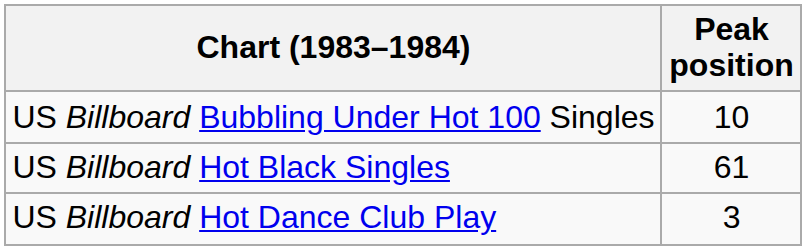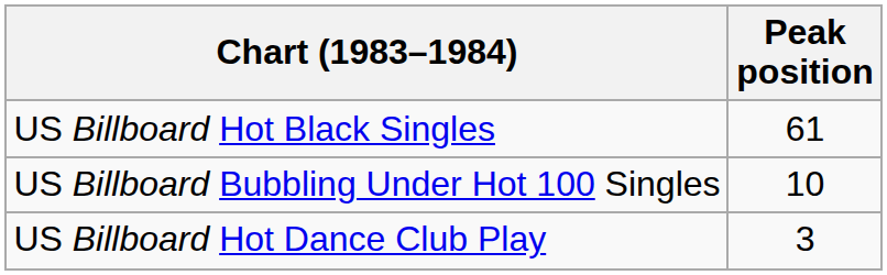rows swapped: US Billboard Bubbling Under Hot 100 Singles <-> US Billboard Hot Black Singles
